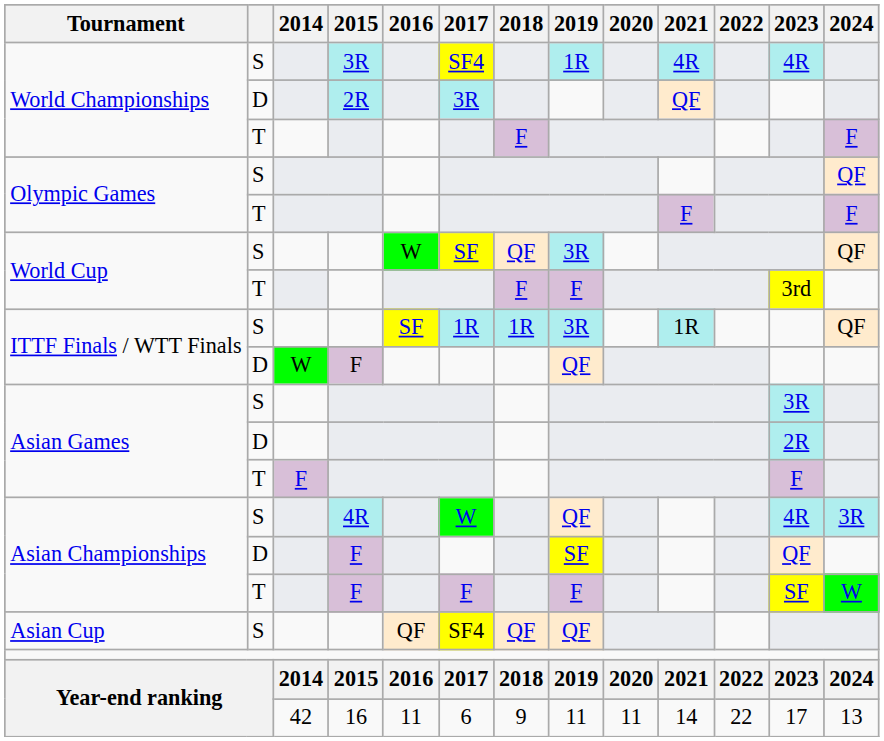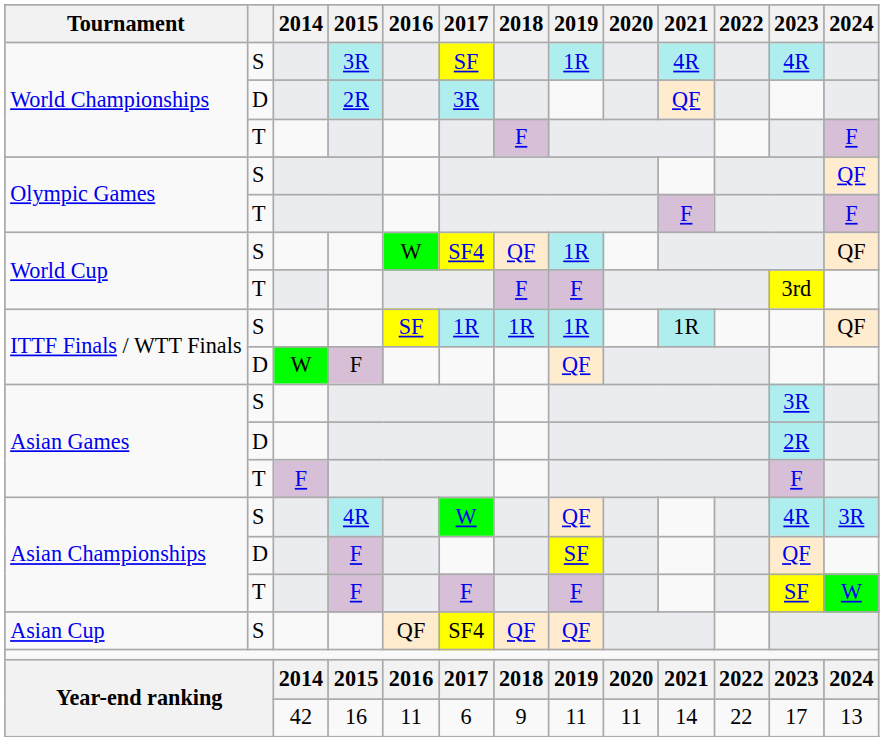World Championships / S | 2017: SF4 -> SF
World Cup / S | 2017: SF -> SF4
World Cup / S | 2019: 3R -> 1R
ITTF Finals / WTT Finals / S | 2019: 3R -> 1R
